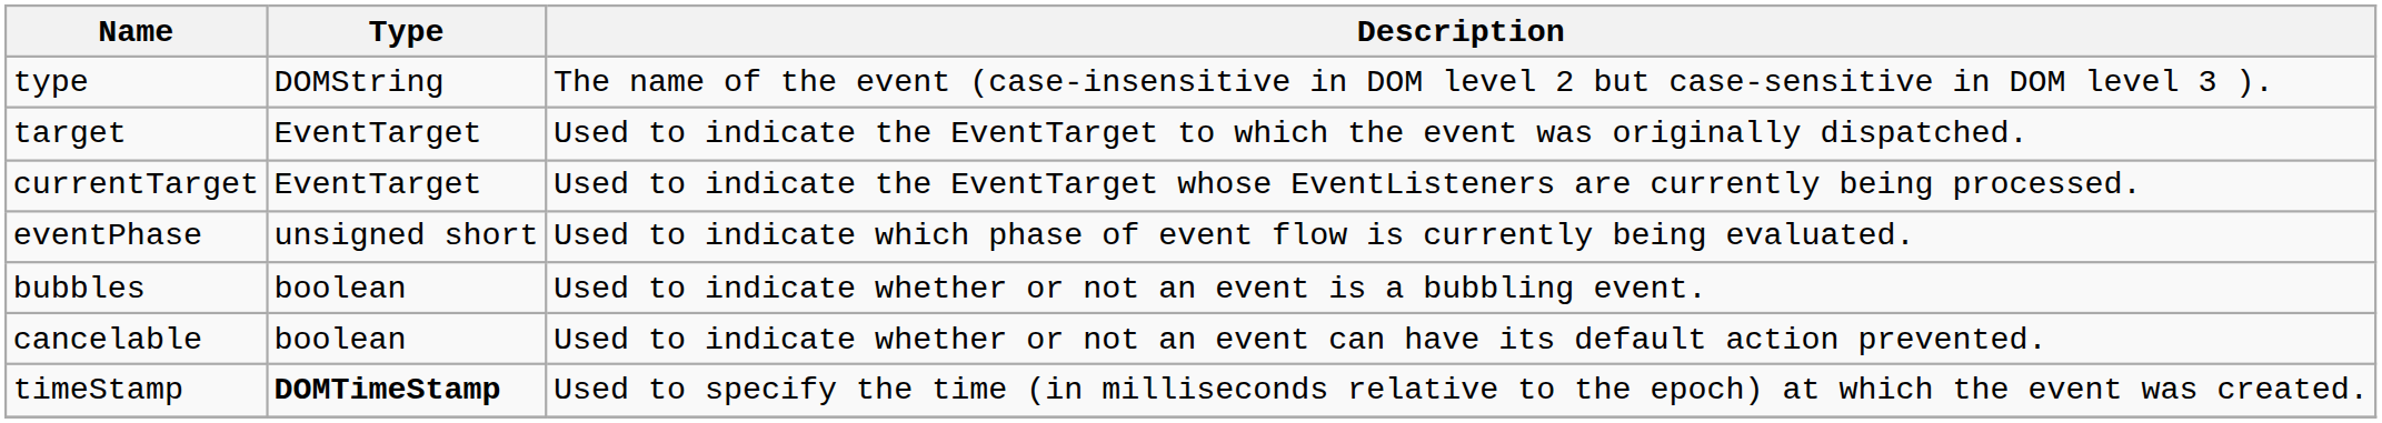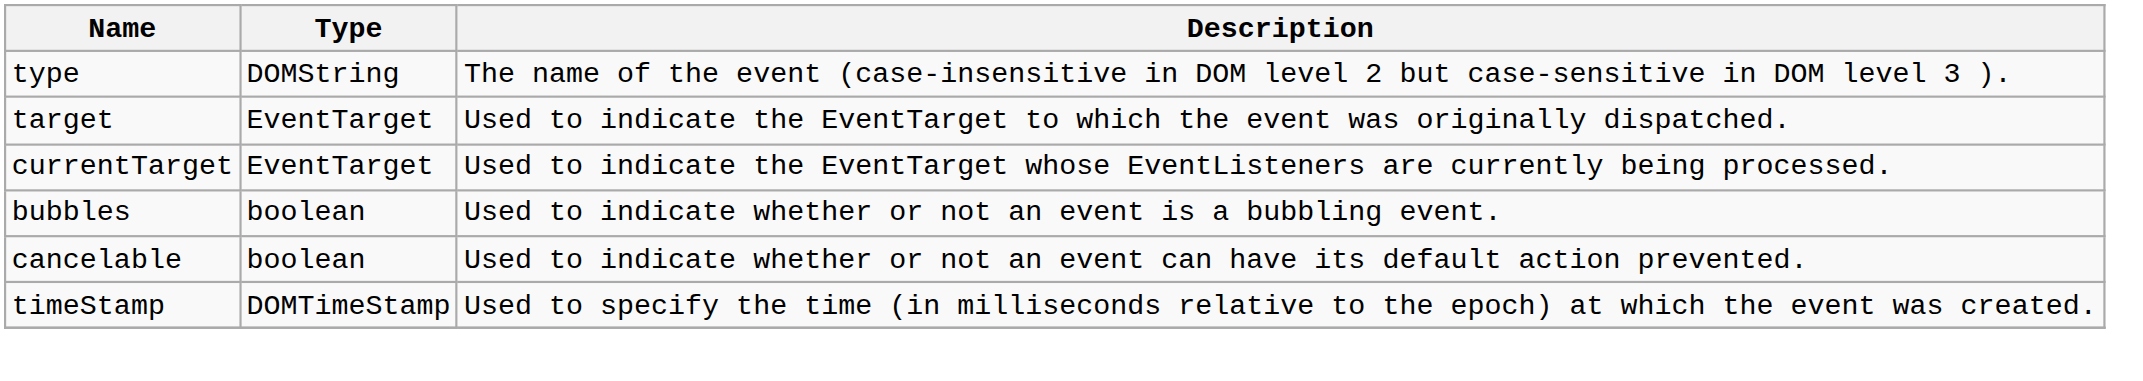- row: eventPhase | unsigned short | Used to indicate which phase of event flow is currently being evaluated.
timeStamp | Type: bold -> normal
